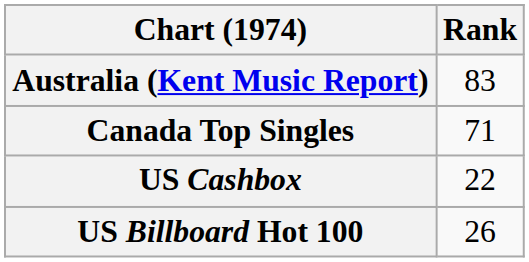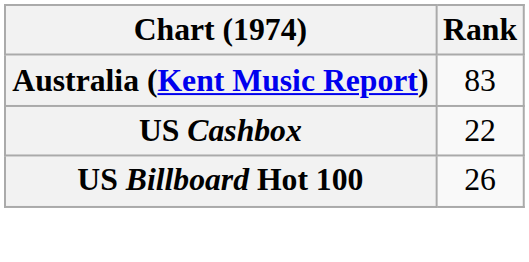- row: Canada Top Singles | 71
